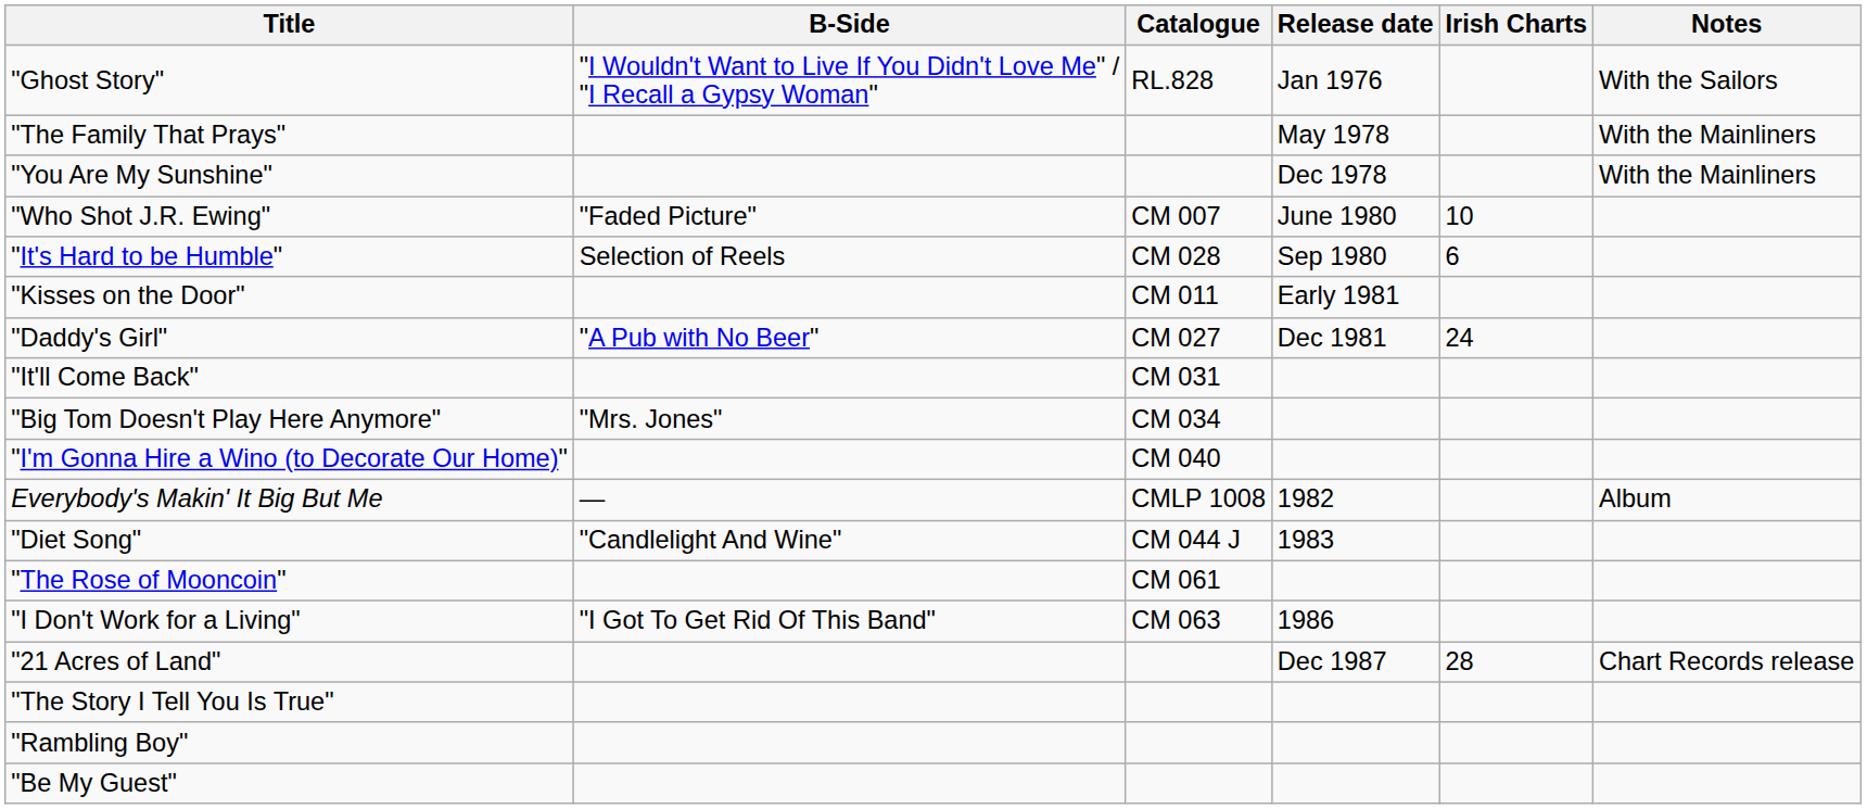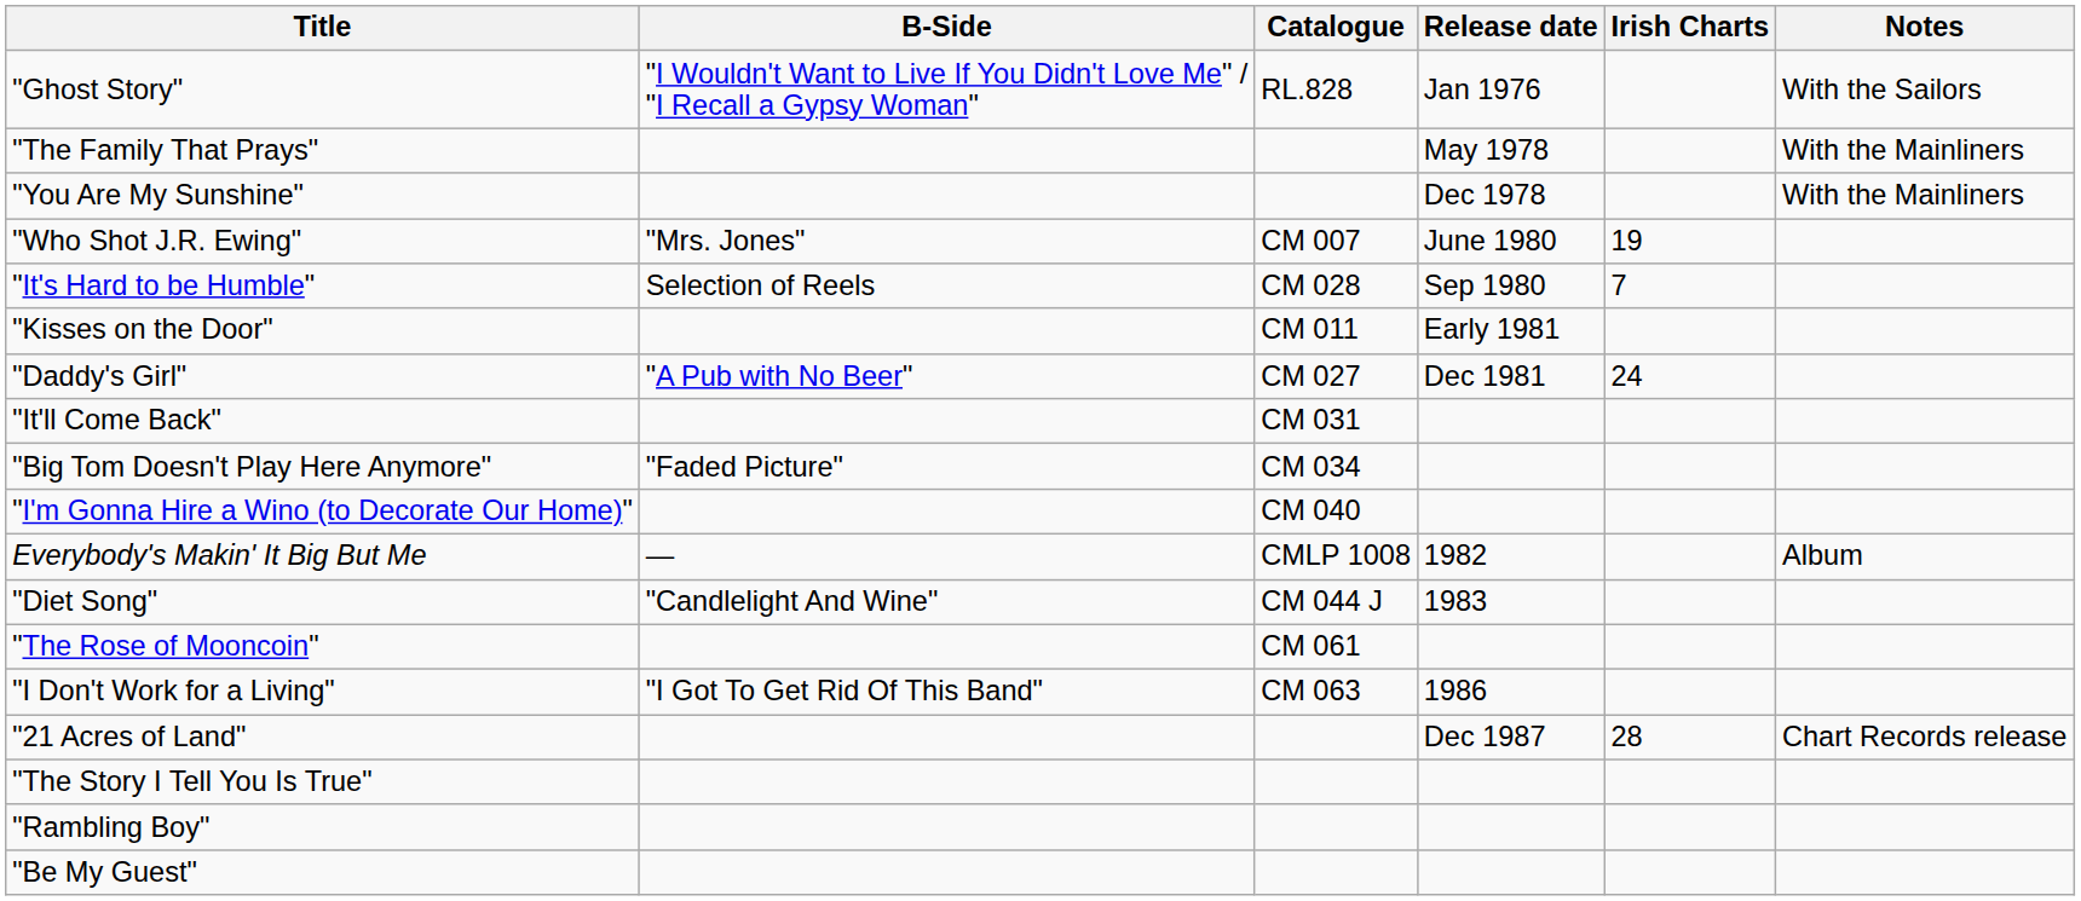"Who Shot J.R. Ewing" | B-Side: "Faded Picture" -> "Mrs. Jones"
"Who Shot J.R. Ewing" | Irish Charts: 10 -> 19
"It's Hard to be Humble" | Irish Charts: 6 -> 7
"Big Tom Doesn't Play Here Anymore" | B-Side: "Mrs. Jones" -> "Faded Picture"
